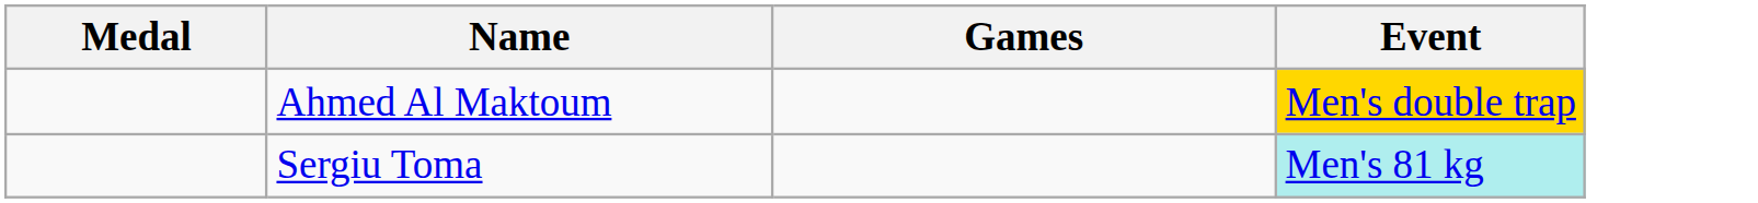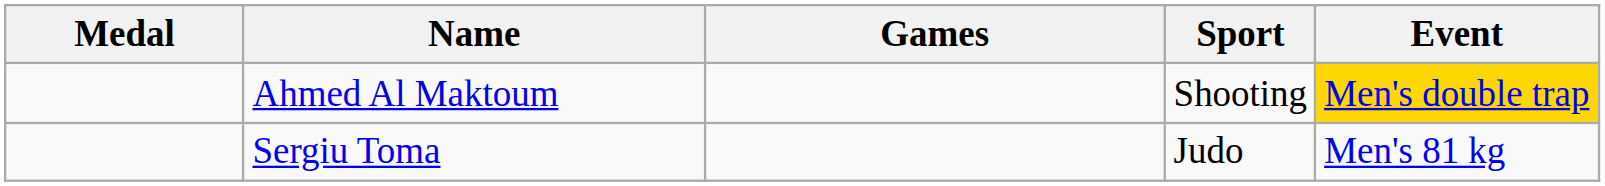+ column: Sport | Shooting | Judo
Sergiu Toma | Event: paleturquoise background -> no background
